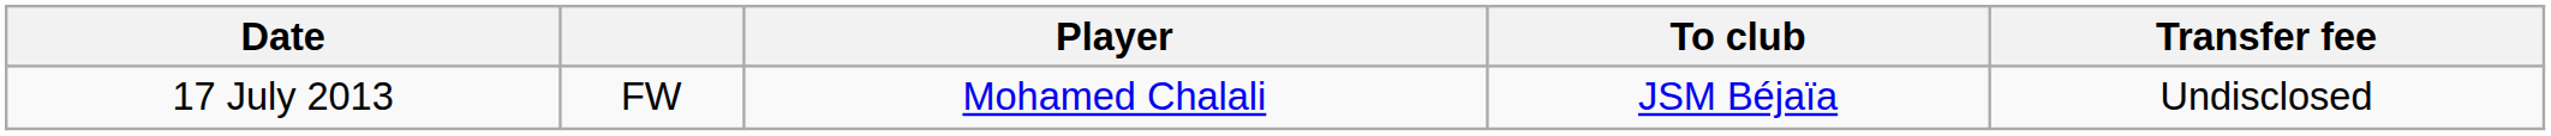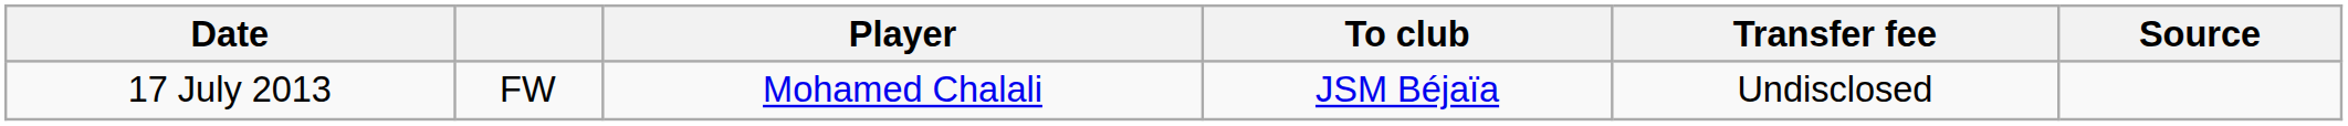+ column: Source
